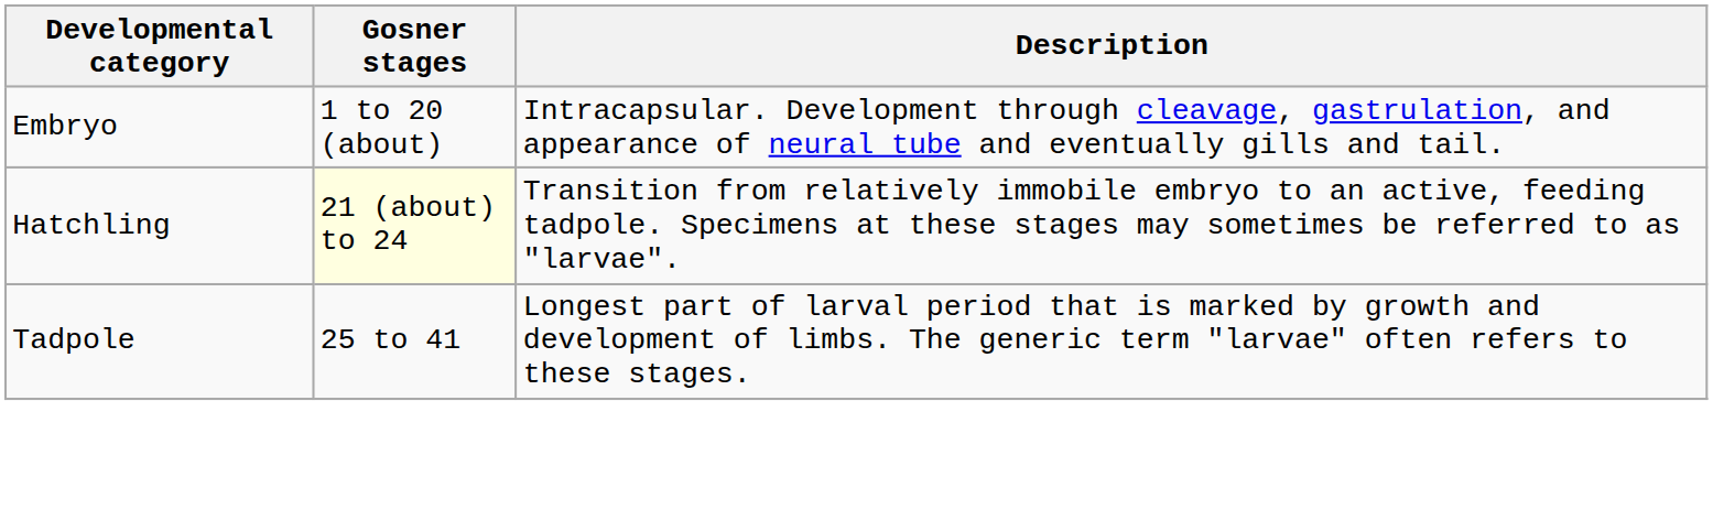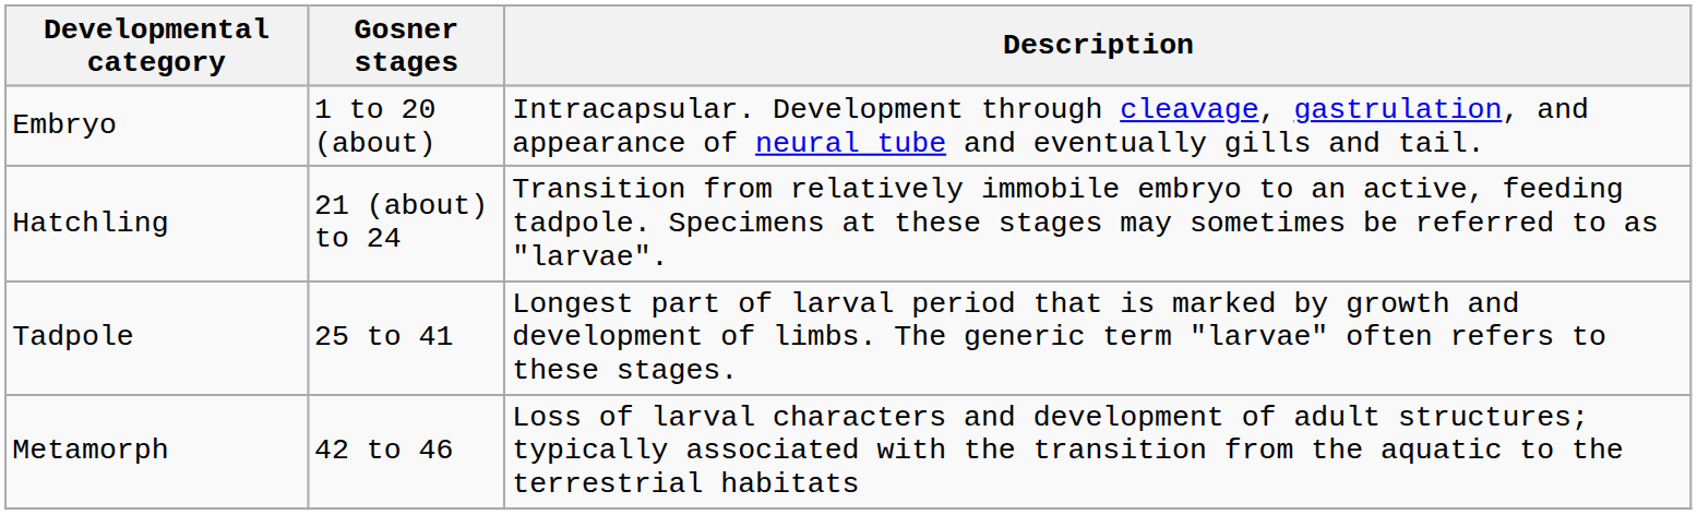Hatchling | Gosner stages: lightyellow background -> no background
+ row: Metamorph | 42 to 46 | Loss of larval characters and development of adult structures; typically associated with the transition from the aquatic to the terrestrial habitats
